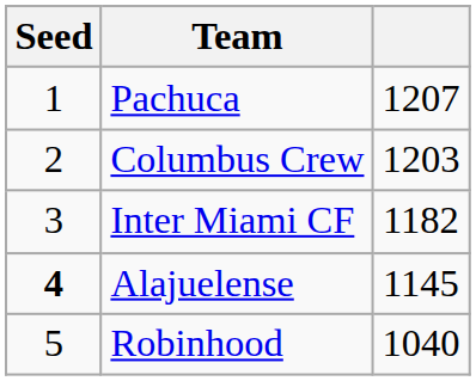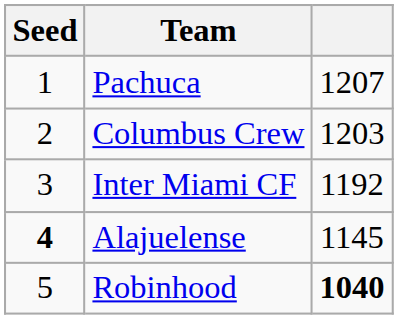Inter Miami CF | column 3: 1182 -> 1192
Robinhood | column 3: normal -> bold
